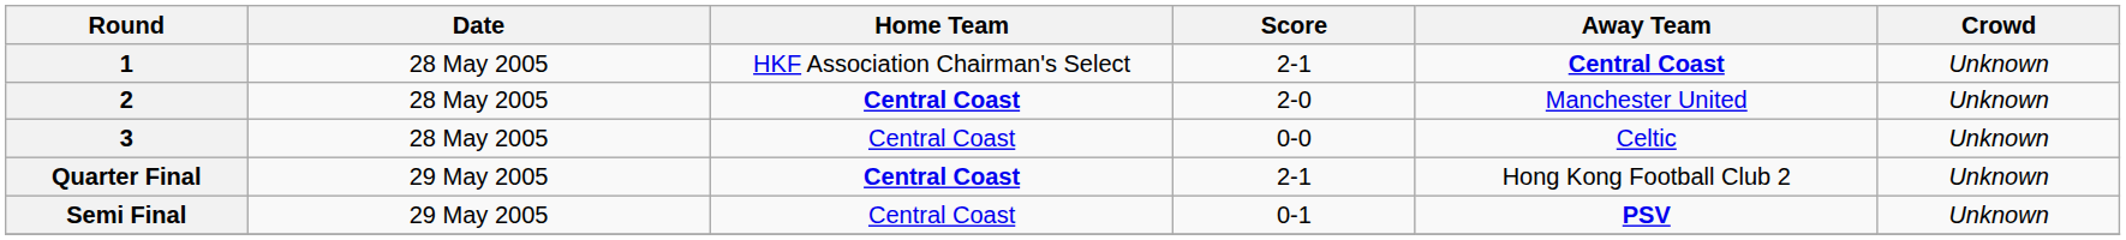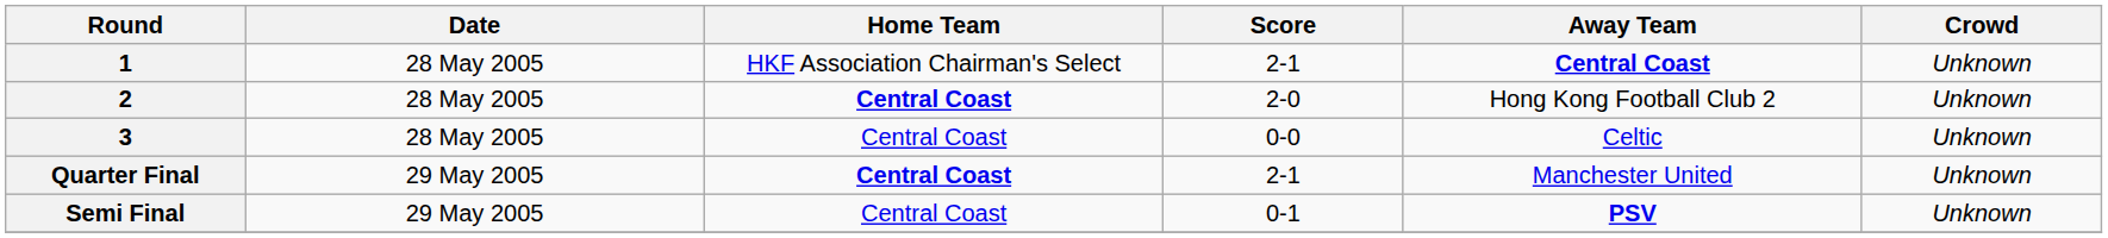2 | Away Team: Manchester United -> Hong Kong Football Club 2
Quarter Final | Away Team: Hong Kong Football Club 2 -> Manchester United
